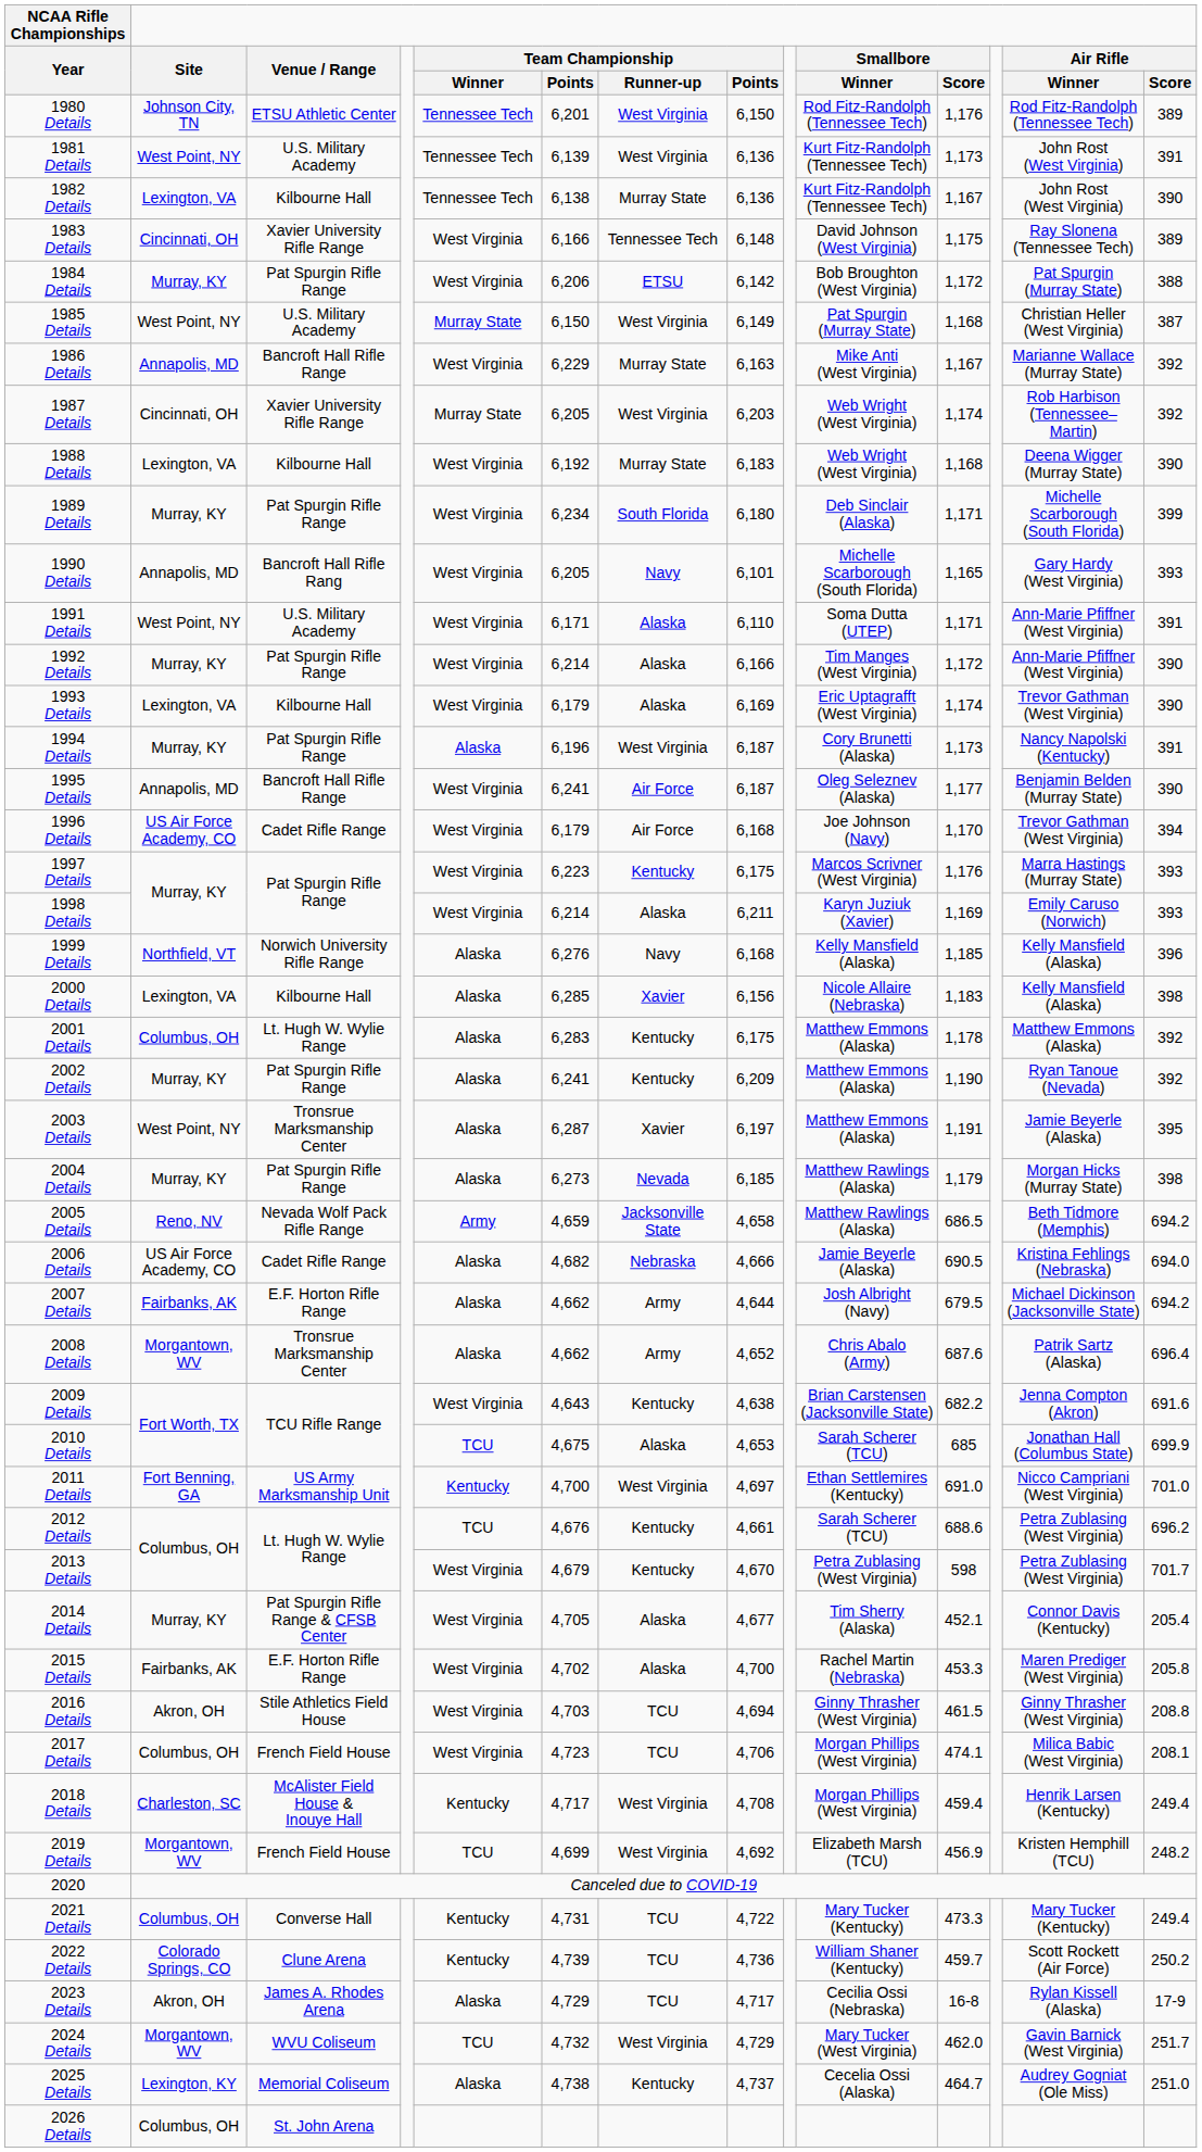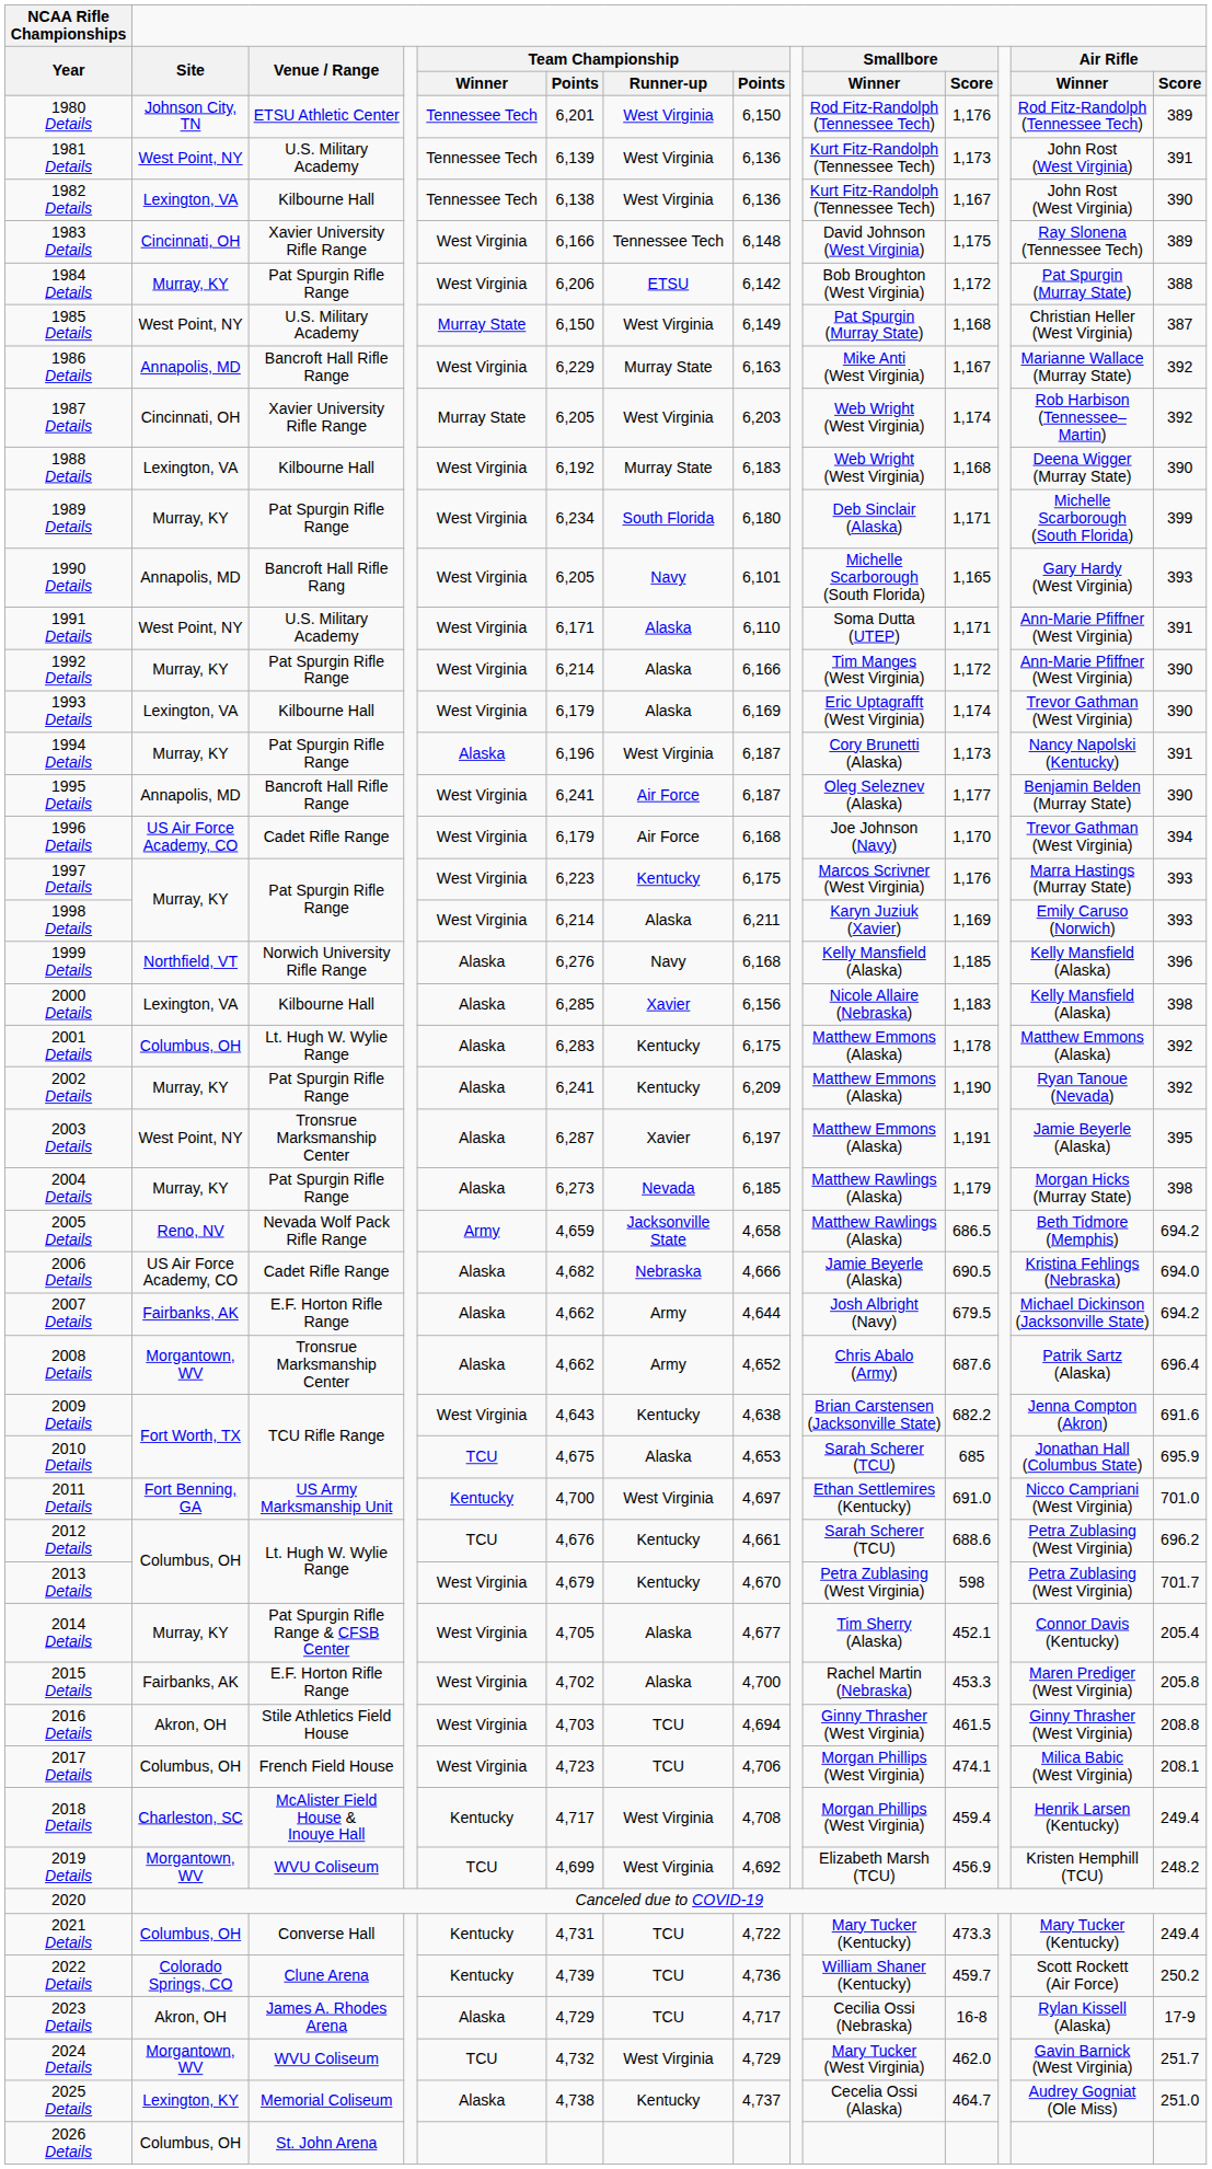1982 Details | Team Championship / Runner-up: Murray State -> West Virginia
2010 Details | Air Rifle / Score: 699.9 -> 695.9
2019 Details | Venue / Range: French Field House -> WVU Coliseum
